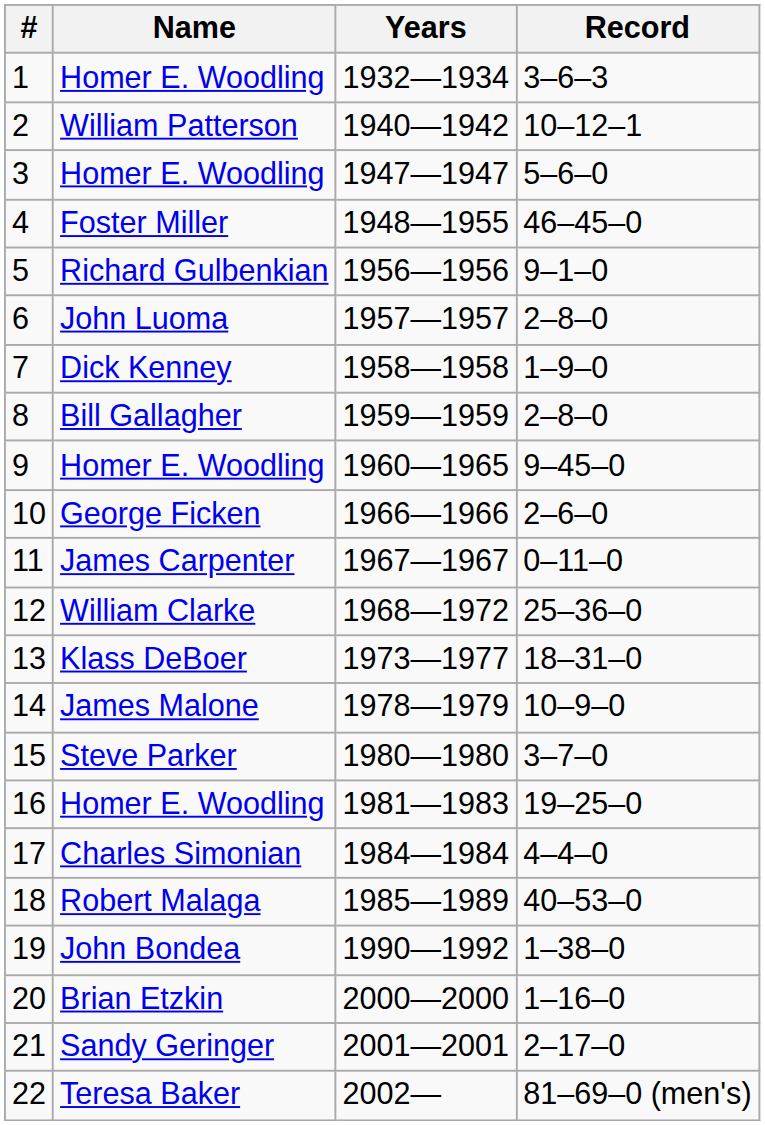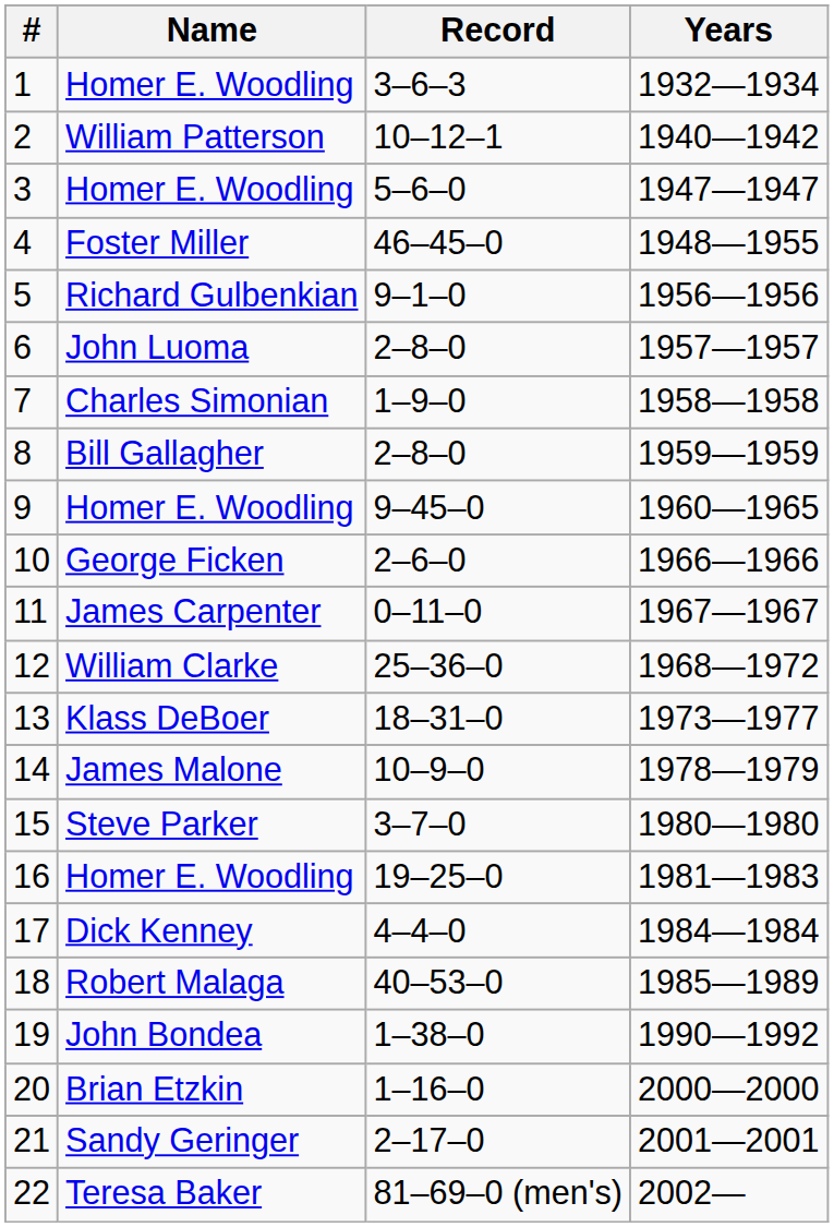columns swapped: Years <-> Record
7 | Name: Dick Kenney -> Charles Simonian
17 | Name: Charles Simonian -> Dick Kenney
